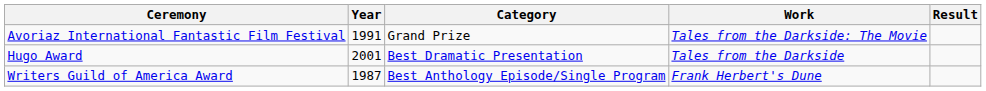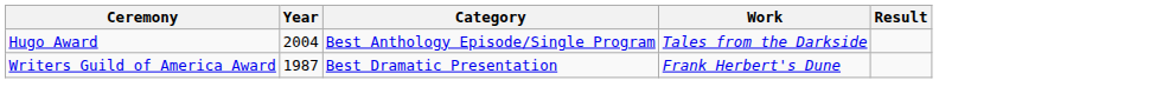- row: Avoriaz International Fantastic Film Festival | 1991 | Grand Prize | Tales from the Darkside: The Movie
Hugo Award | Year: 2001 -> 2004
Hugo Award | Category: Best Dramatic Presentation -> Best Anthology Episode/Single Program
Writers Guild of America Award | Category: Best Anthology Episode/Single Program -> Best Dramatic Presentation
